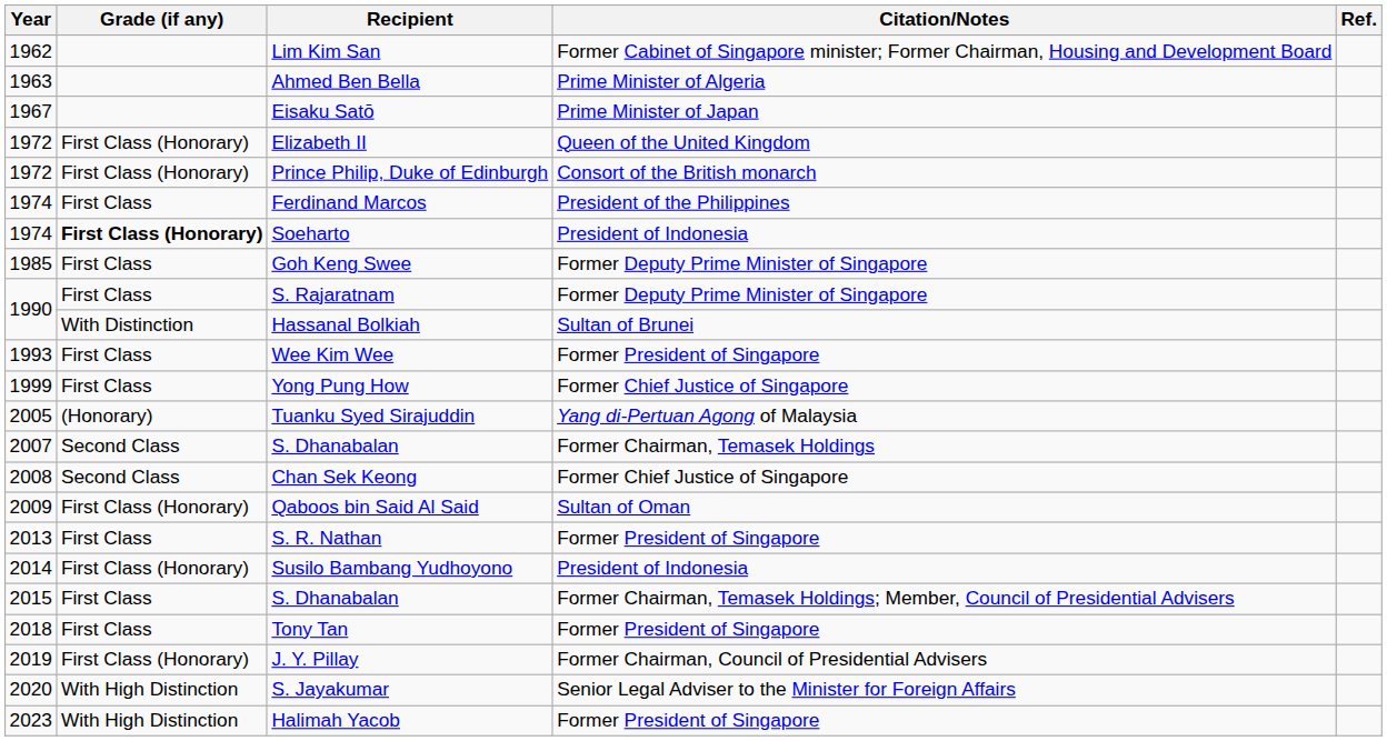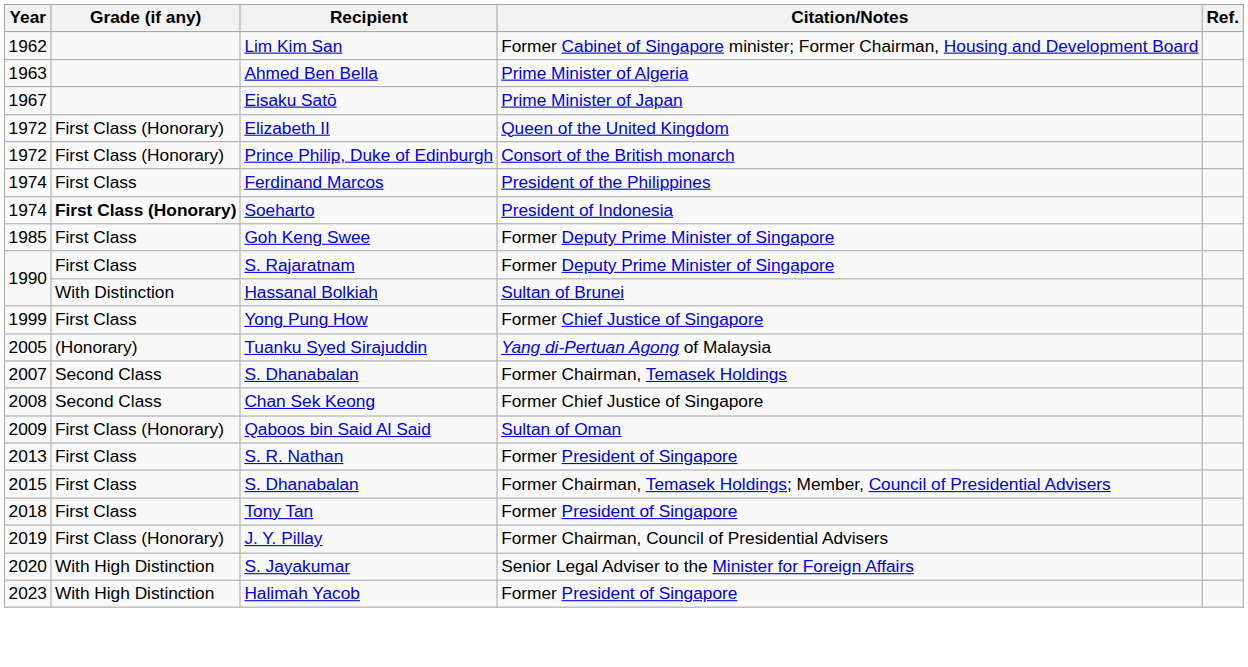- row: 1993 | First Class | Wee Kim Wee | Former President of Singapore
- row: 2014 | First Class (Honorary) | Susilo Bambang Yudhoyono | President of Indonesia
